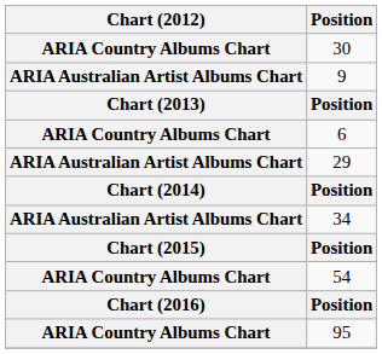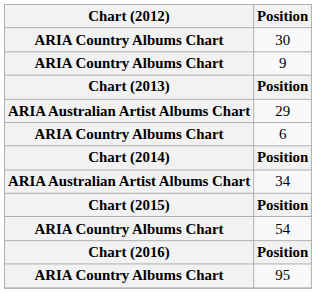9 | Chart (2012): ARIA Australian Artist Albums Chart -> ARIA Country Albums Chart
rows swapped: 29 <-> 6
